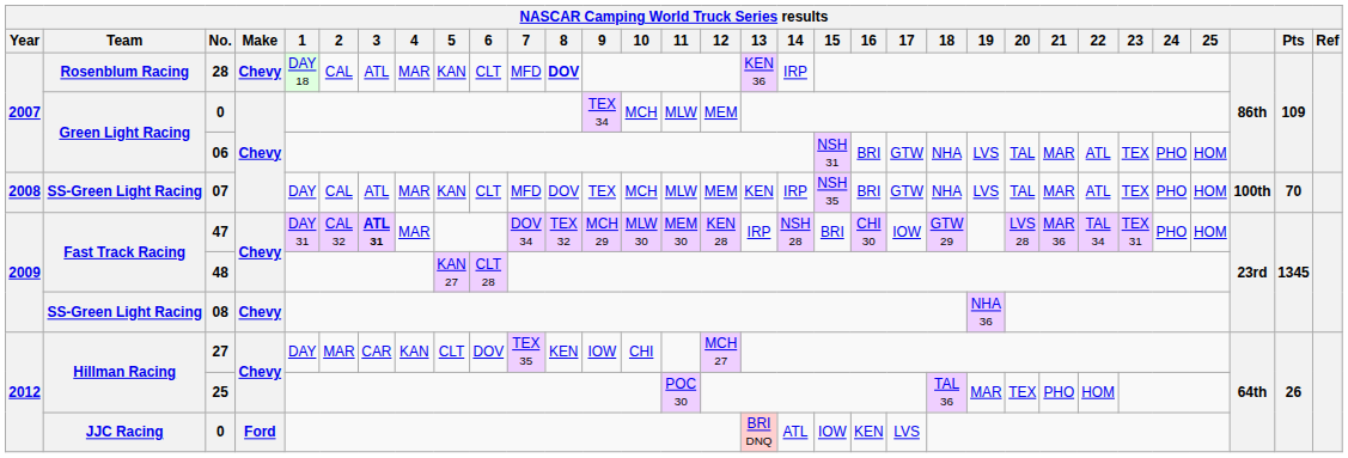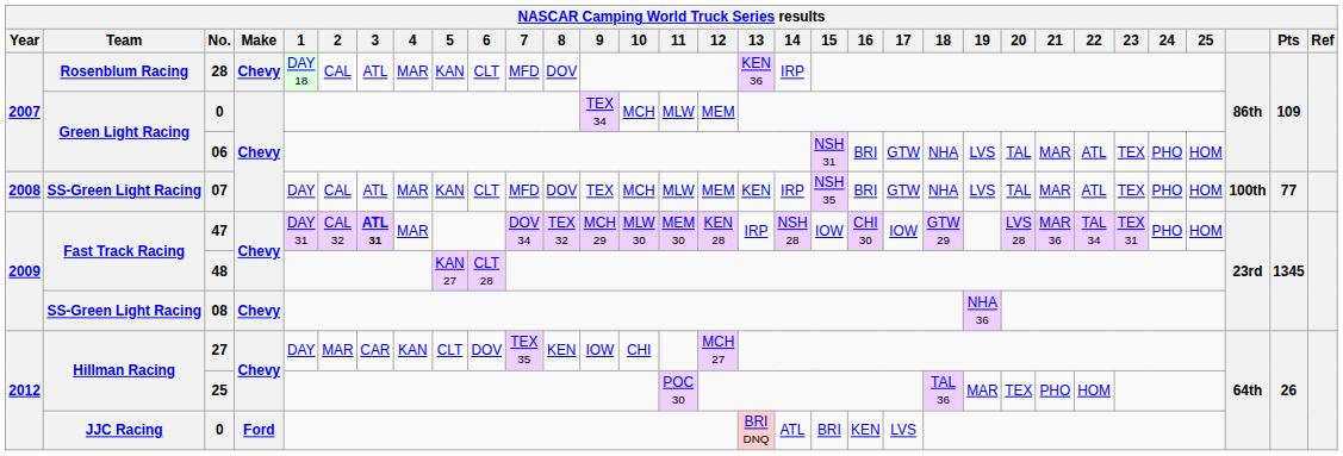28 | 8: bold -> normal
07 | Pts: 70 -> 77
47 | 15: BRI -> IOW
JJC Racing / 0 | 15: IOW -> BRI
